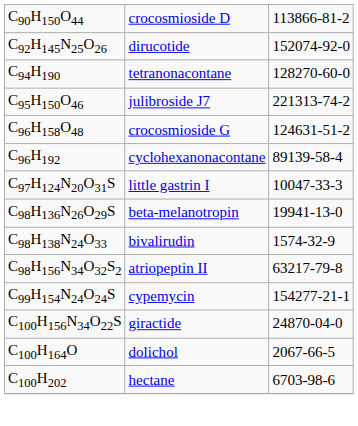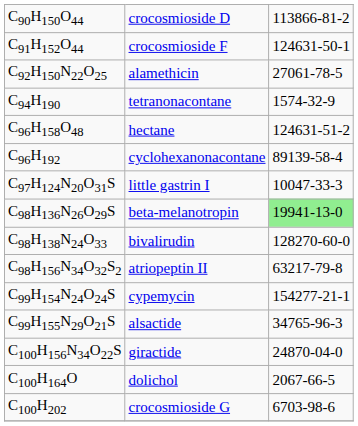+ row: C91H152O44 | crocosmioside F | 124631-50-1
- row: C92H145N25O26 | dirucotide | 152074-92-0
+ row: C92H150N22O25 | alamethicin | 27061-78-5
C94H190 | column 3: 128270-60-0 -> 1574-32-9
- row: C95H150O46 | julibroside J7 | 221313-74-2
C96H158O48 | column 2: crocosmioside G -> hectane
C98H136N26O29S | column 3: no background -> lightgreen background
C98H138N24O33 | column 3: 1574-32-9 -> 128270-60-0
+ row: C99H155N29O21S | alsactide | 34765-96-3
C100H202 | column 2: hectane -> crocosmioside G
